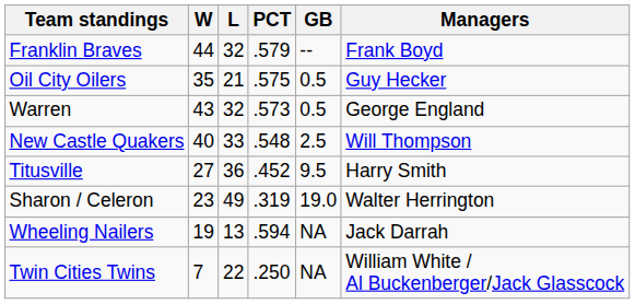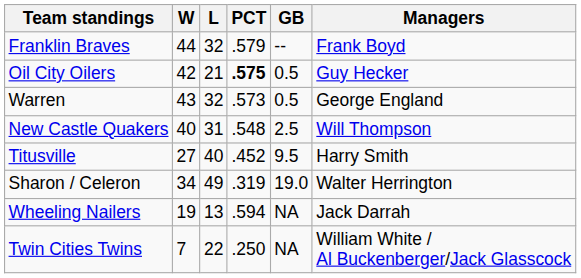Oil City Oilers | W: 35 -> 42
Oil City Oilers | PCT: normal -> bold
New Castle Quakers | L: 33 -> 31
Titusville | L: 36 -> 40
Sharon / Celeron | W: 23 -> 34
